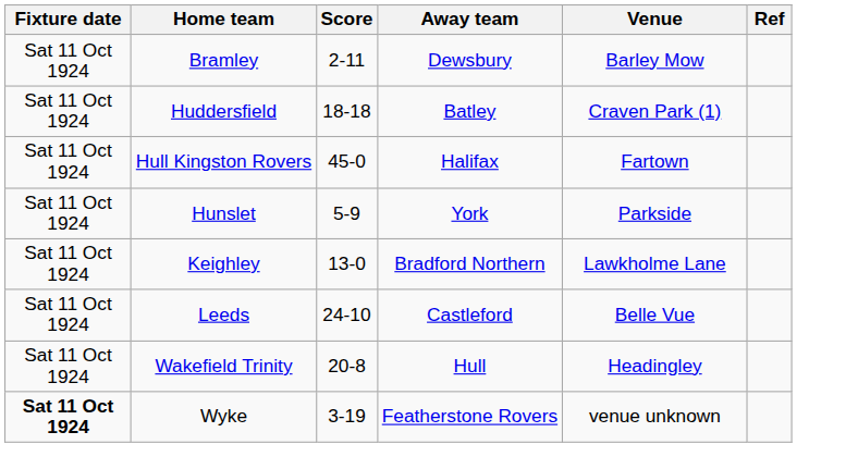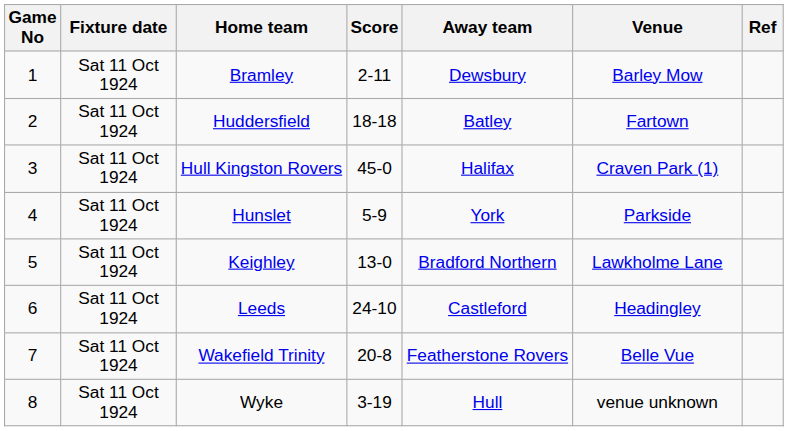+ column: Game No | 1 | 2 | 3 | 4 | 5 | 6 | 7 | 8
Huddersfield | Venue: Craven Park (1) -> Fartown
Hull Kingston Rovers | Venue: Fartown -> Craven Park (1)
Leeds | Venue: Belle Vue -> Headingley
Wakefield Trinity | Away team: Hull -> Featherstone Rovers
Wakefield Trinity | Venue: Headingley -> Belle Vue
Wyke | Fixture date: bold -> normal
Wyke | Away team: Featherstone Rovers -> Hull
